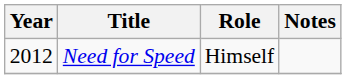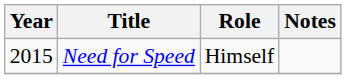Need for Speed | Year: 2012 -> 2015
